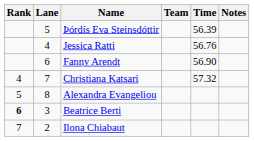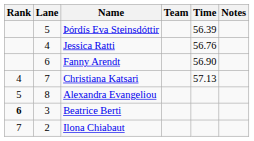Christiana Katsari | Time: 57.32 -> 57.13
